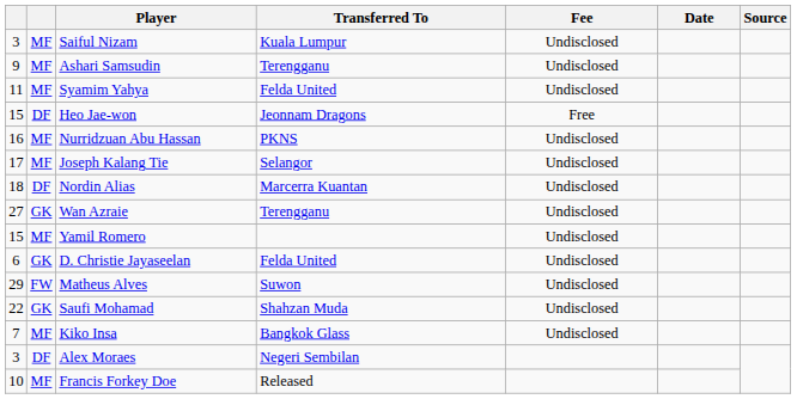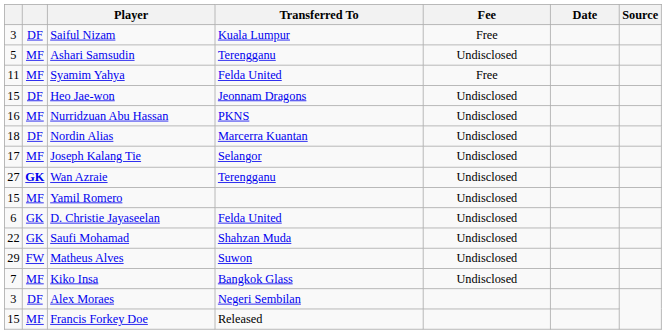Saiful Nizam | column 2: MF -> DF
Saiful Nizam | Fee: Undisclosed -> Free
Ashari Samsudin | column 1: 9 -> 5
Syamim Yahya | Fee: Undisclosed -> Free
Heo Jae-won | Fee: Free -> Undisclosed
rows swapped: Joseph Kalang Tie <-> Nordin Alias
Wan Azraie | column 2: normal -> bold
rows swapped: Saufi Mohamad <-> Matheus Alves
Francis Forkey Doe | column 1: 10 -> 15
